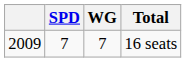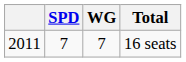16 seats | column 1: 2009 -> 2011
